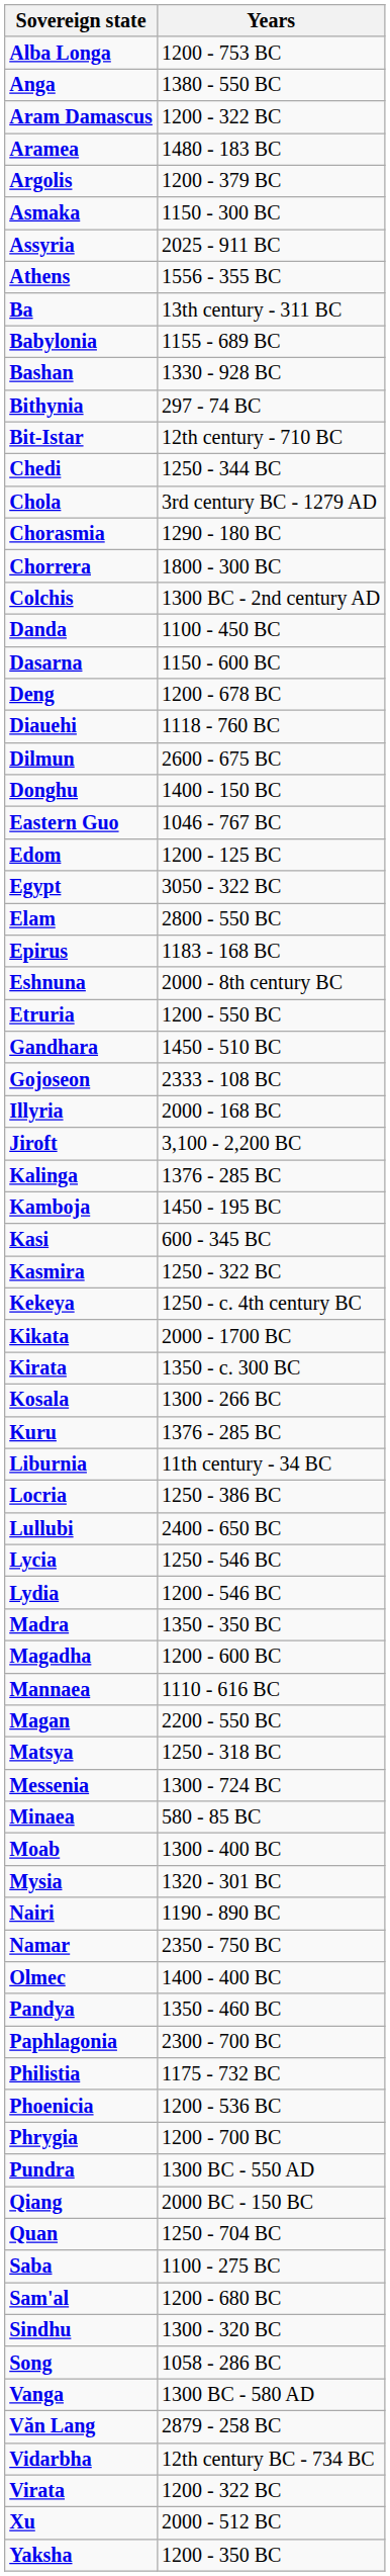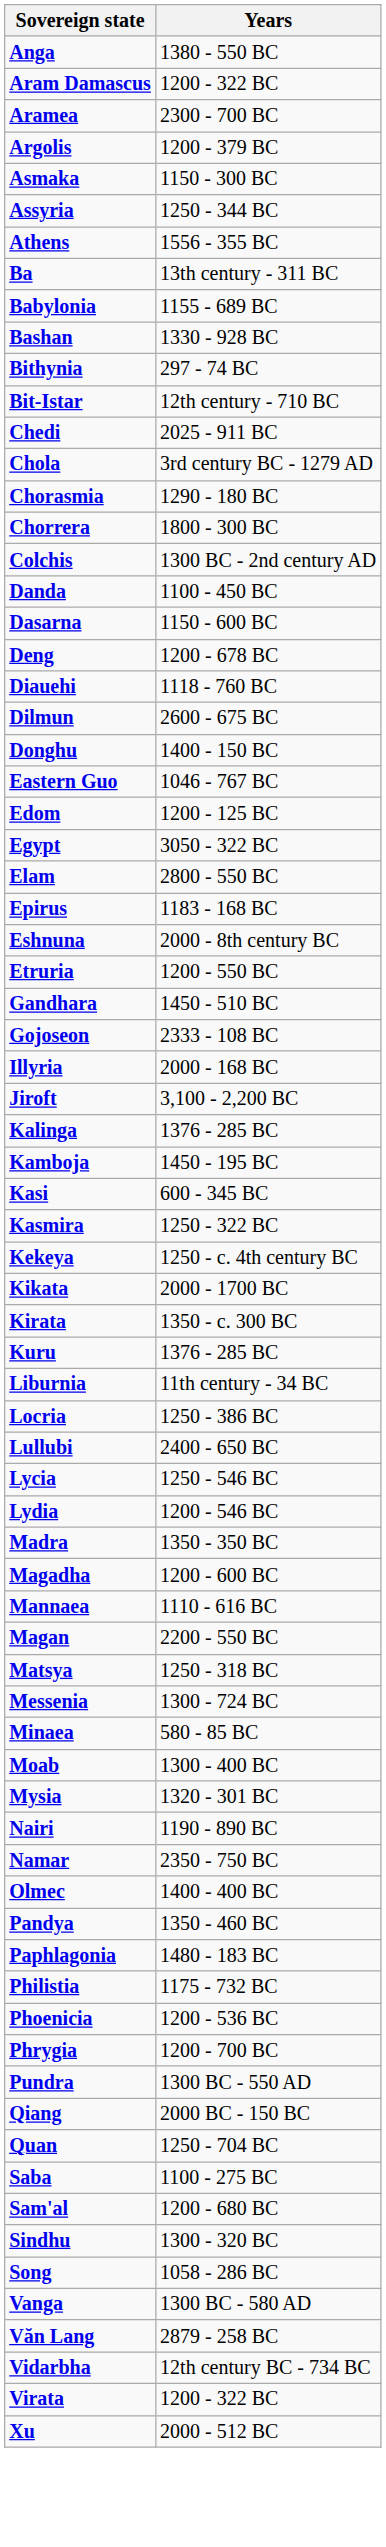- row: Alba Longa | 1200 - 753 BC
Aramea | Years: 1480 - 183 BC -> 2300 - 700 BC
Assyria | Years: 2025 - 911 BC -> 1250 - 344 BC
Chedi | Years: 1250 - 344 BC -> 2025 - 911 BC
- row: Kosala | 1300 - 266 BC
Paphlagonia | Years: 2300 - 700 BC -> 1480 - 183 BC
- row: Yaksha | 1200 - 350 BC
